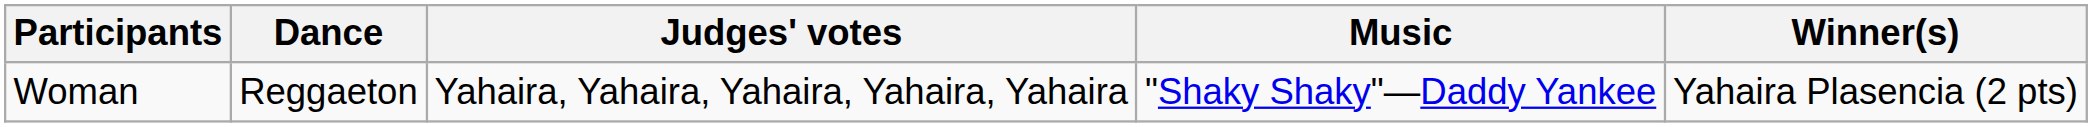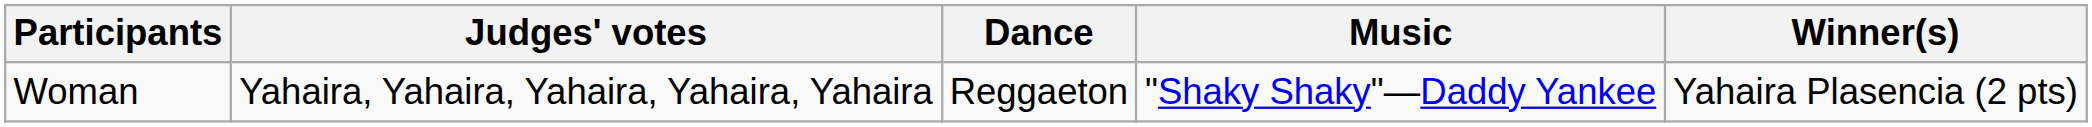columns swapped: Judges' votes <-> Dance
